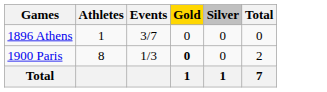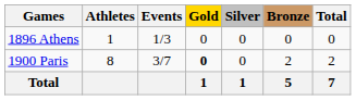+ column: Bronze | 0 | 2 | 5
1896 Athens | Events: 3/7 -> 1/3
1900 Paris | Events: 1/3 -> 3/7
